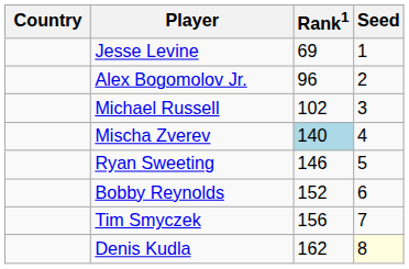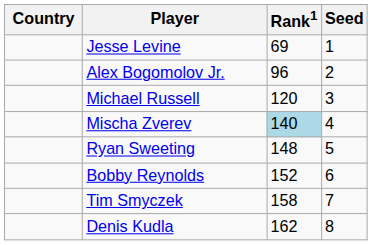Michael Russell | Rank1: 102 -> 120
Ryan Sweeting | Rank1: 146 -> 148
Tim Smyczek | Rank1: 156 -> 158
Denis Kudla | Seed: lightyellow background -> no background
